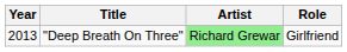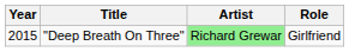"Deep Breath On Three" | Year: 2013 -> 2015
